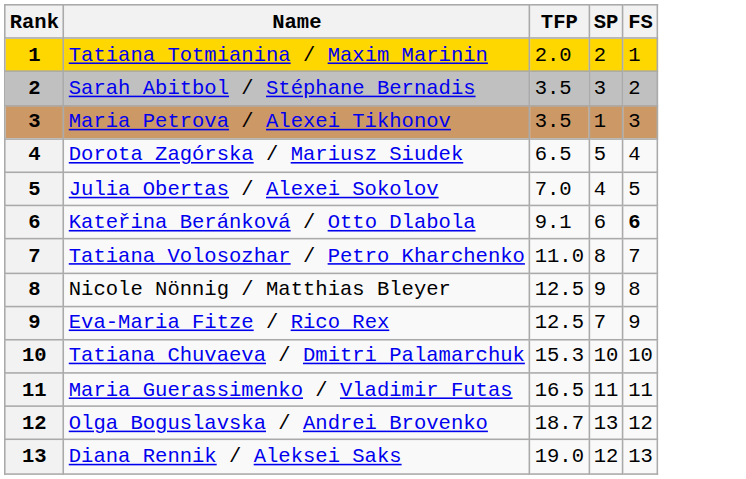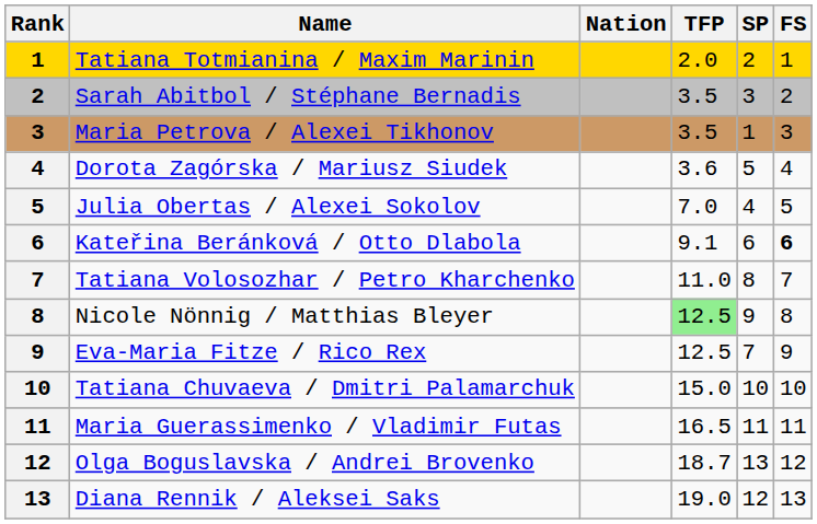+ column: Nation
Dorota Zagórska / Mariusz Siudek | TFP: 6.5 -> 3.6
Nicole Nönnig / Matthias Bleyer | TFP: no background -> lightgreen background
Tatiana Chuvaeva / Dmitri Palamarchuk | TFP: 15.3 -> 15.0
